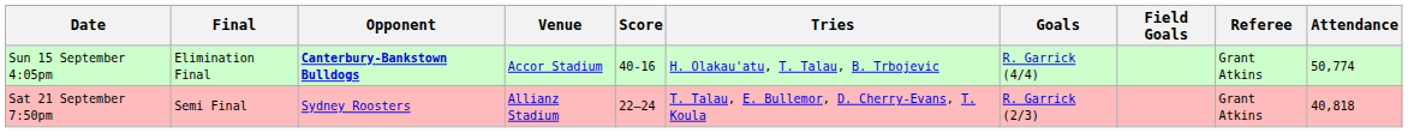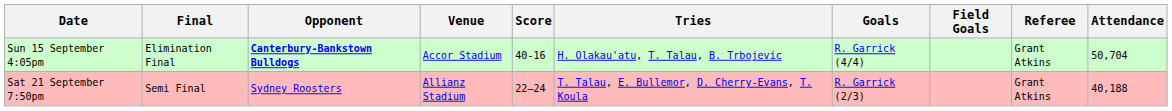Sun 15 September 4:05pm | Attendance: 50,774 -> 50,704
Sat 21 September 7:50pm | Attendance: 40,818 -> 40,188
